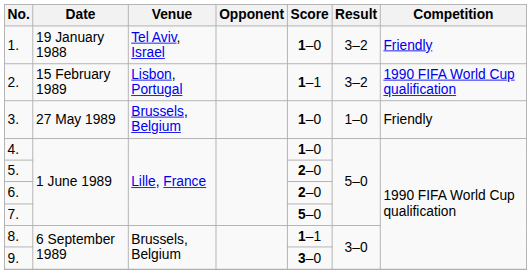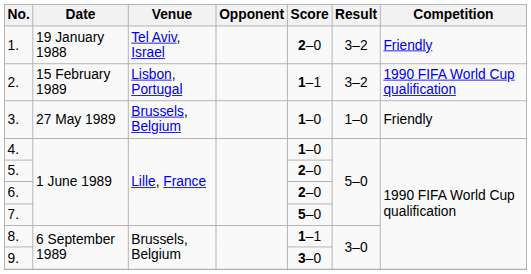1. | Score: 1–0 -> 2–0
